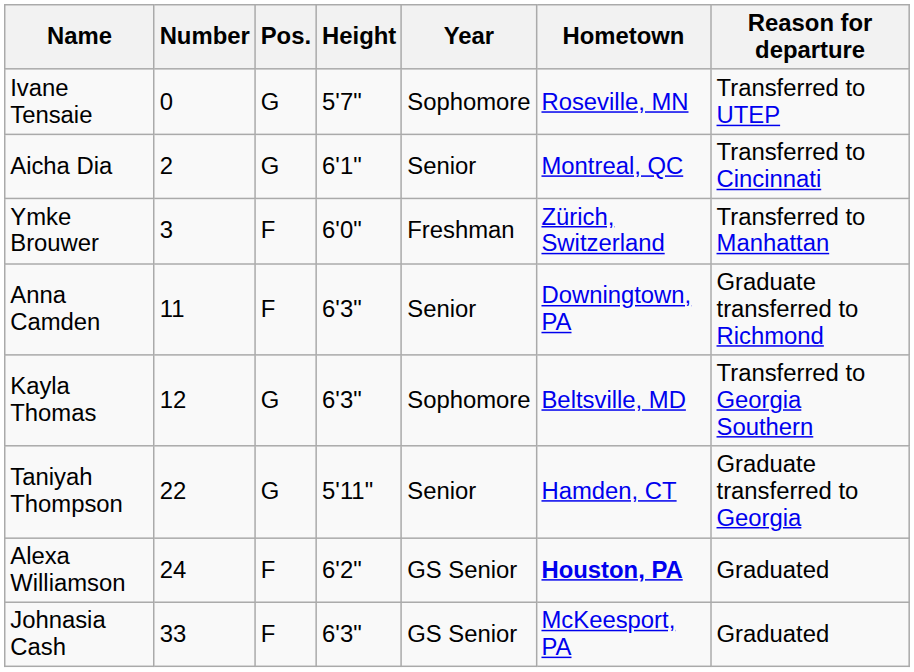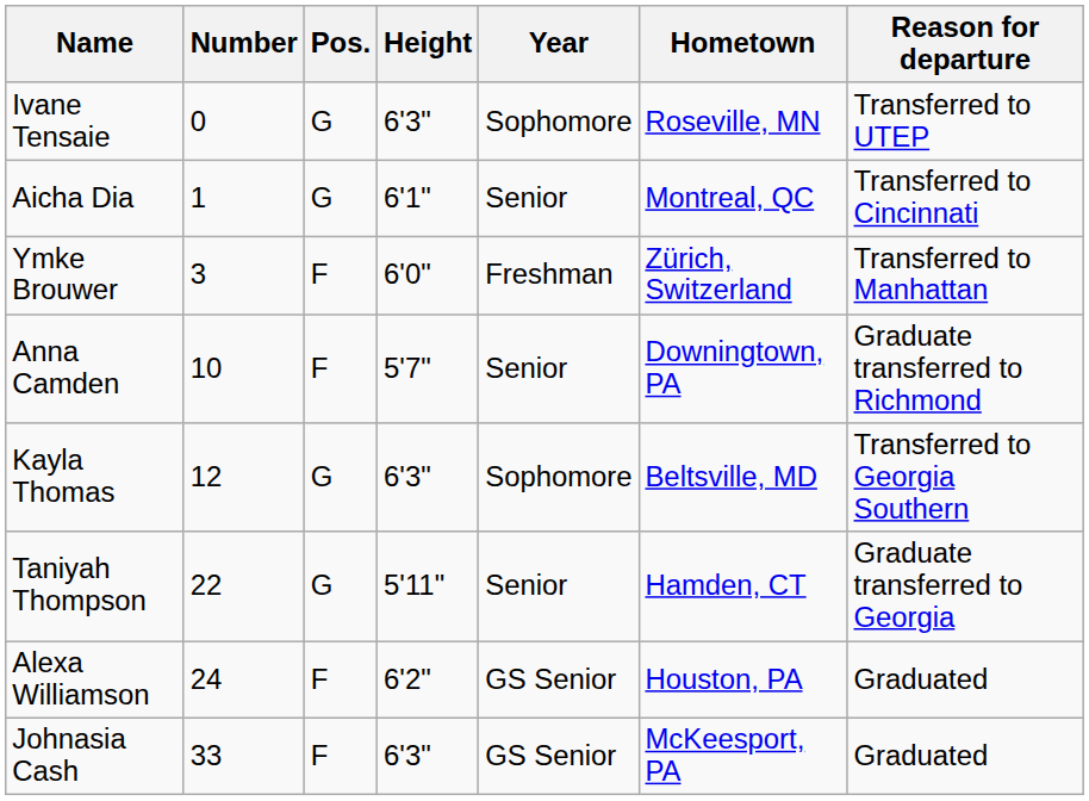Ivane Tensaie | Height: 5'7" -> 6'3"
Aicha Dia | Number: 2 -> 1
Anna Camden | Number: 11 -> 10
Anna Camden | Height: 6'3" -> 5'7"
Alexa Williamson | Hometown: bold -> normal
